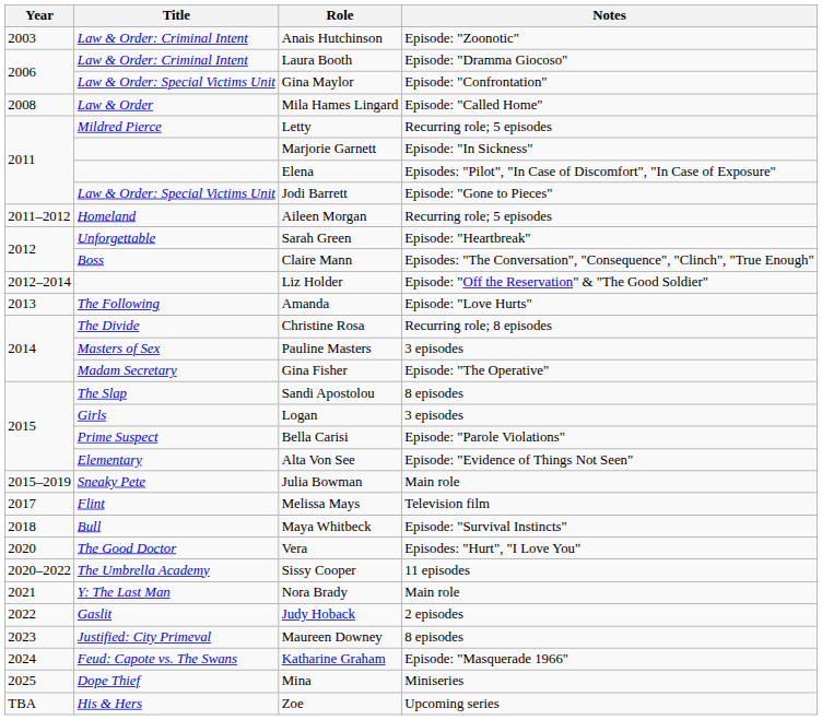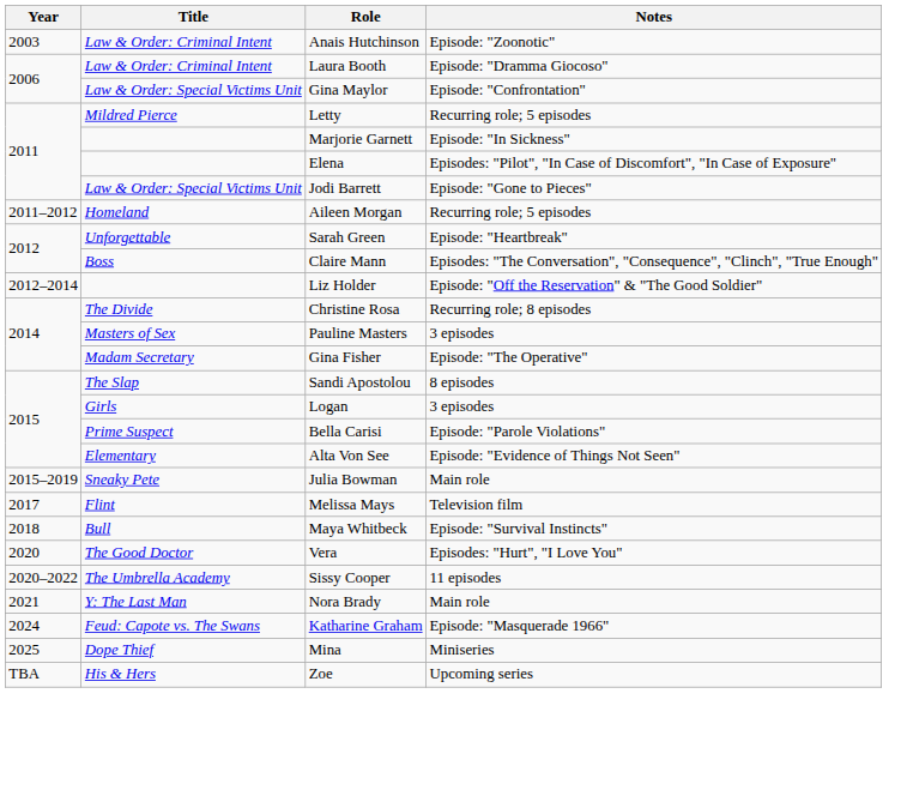- row: 2008 | Law & Order | Mila Hames Lingard | Episode: "Called Home"
- row: 2013 | The Following | Amanda | Episode: "Love Hurts"
- row: 2022 | Gaslit | Judy Hoback | 2 episodes
- row: 2023 | Justified: City Primeval | Maureen Downey | 8 episodes
